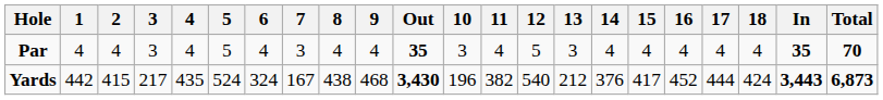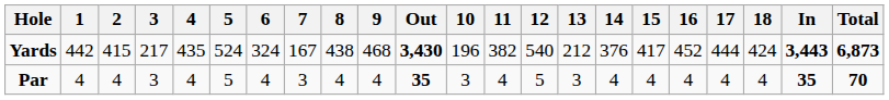rows swapped: Yards <-> Par
